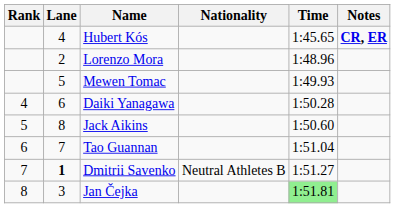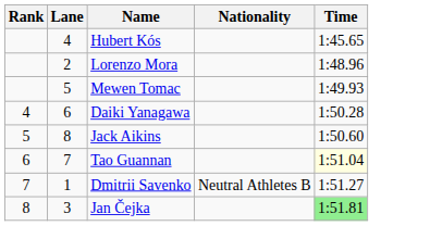- column: Notes | CR, ER
Tao Guannan | Time: no background -> lightyellow background
Dmitrii Savenko | Lane: bold -> normal
